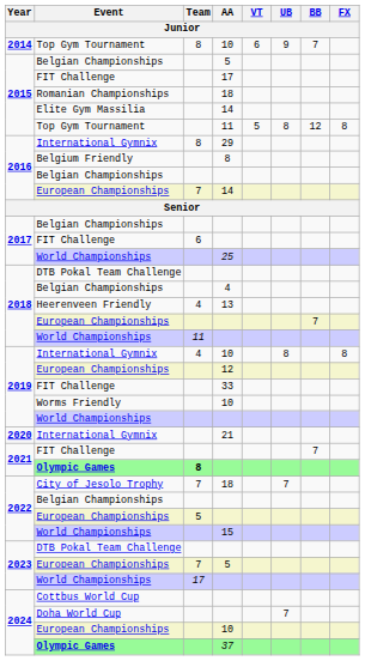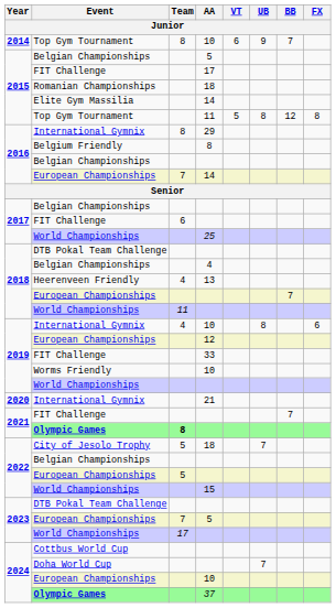International Gymnix / 10 | FX: 8 -> 6
City of Jesolo Trophy / 18 | Team: 7 -> 5
